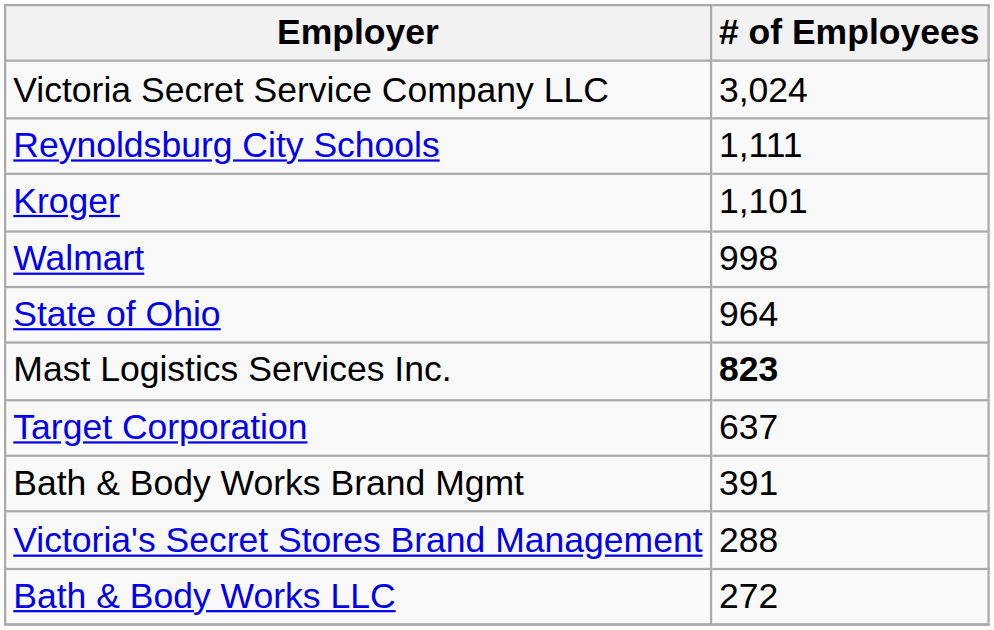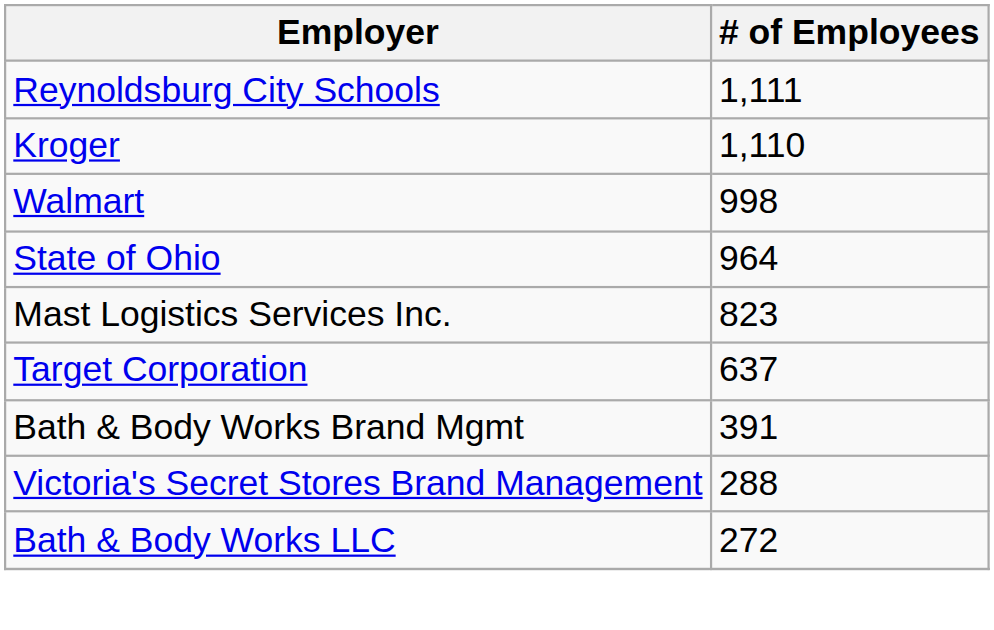- row: Victoria Secret Service Company LLC | 3,024
Kroger | # of Employees: 1,101 -> 1,110
Mast Logistics Services Inc. | # of Employees: bold -> normal
